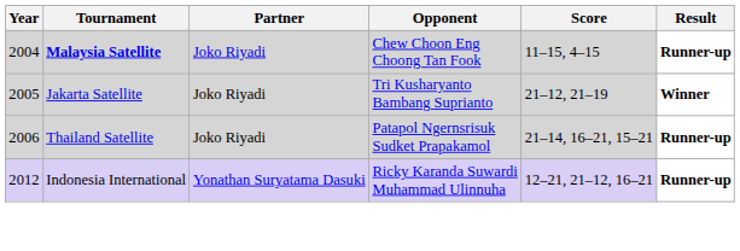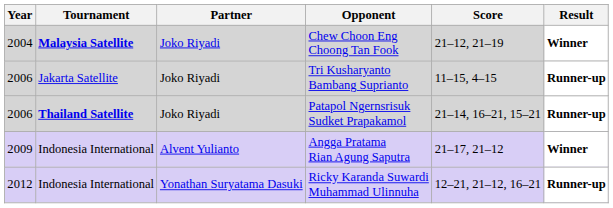Chew Choon Eng Choong Tan Fook | Score: 11–15, 4–15 -> 21–12, 21–19
Chew Choon Eng Choong Tan Fook | Result: Runner-up -> Winner
Tri Kusharyanto Bambang Suprianto | Year: 2005 -> 2006
Tri Kusharyanto Bambang Suprianto | Score: 21–12, 21–19 -> 11–15, 4–15
Tri Kusharyanto Bambang Suprianto | Result: Winner -> Runner-up
Patapol Ngernsrisuk Sudket Prapakamol | Tournament: normal -> bold
+ row: 2009 | Indonesia International | Alvent Yulianto | Angga Pratama Rian Agung Saputra | 21–17, 21–12 | Winner
